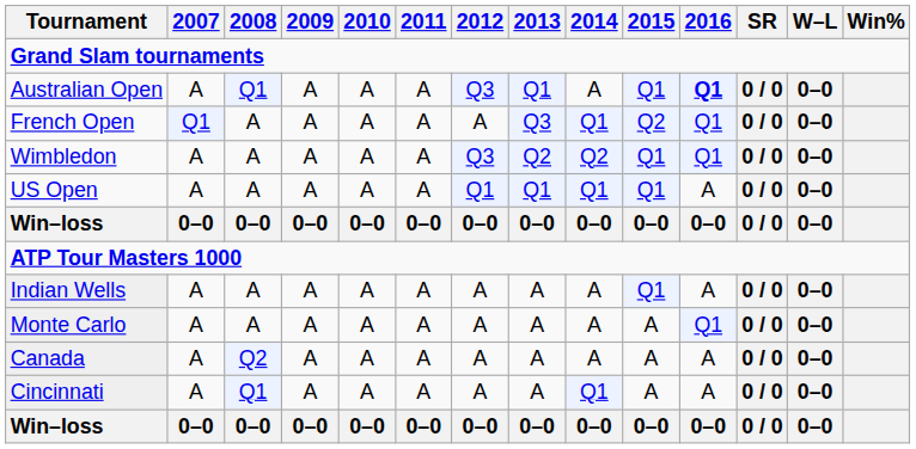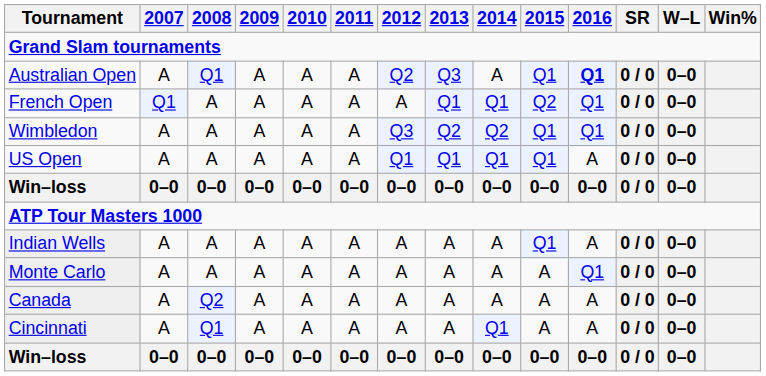Australian Open | 2012: Q3 -> Q2
Australian Open | 2013: Q1 -> Q3
French Open | 2013: Q3 -> Q1
